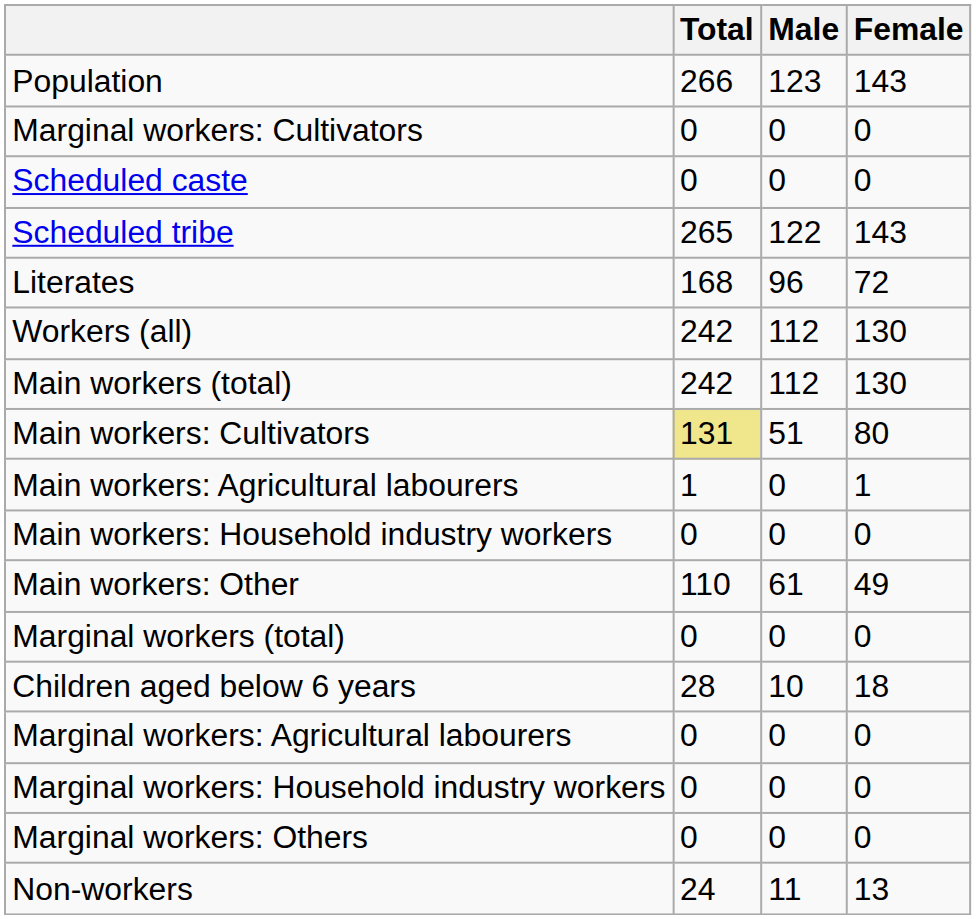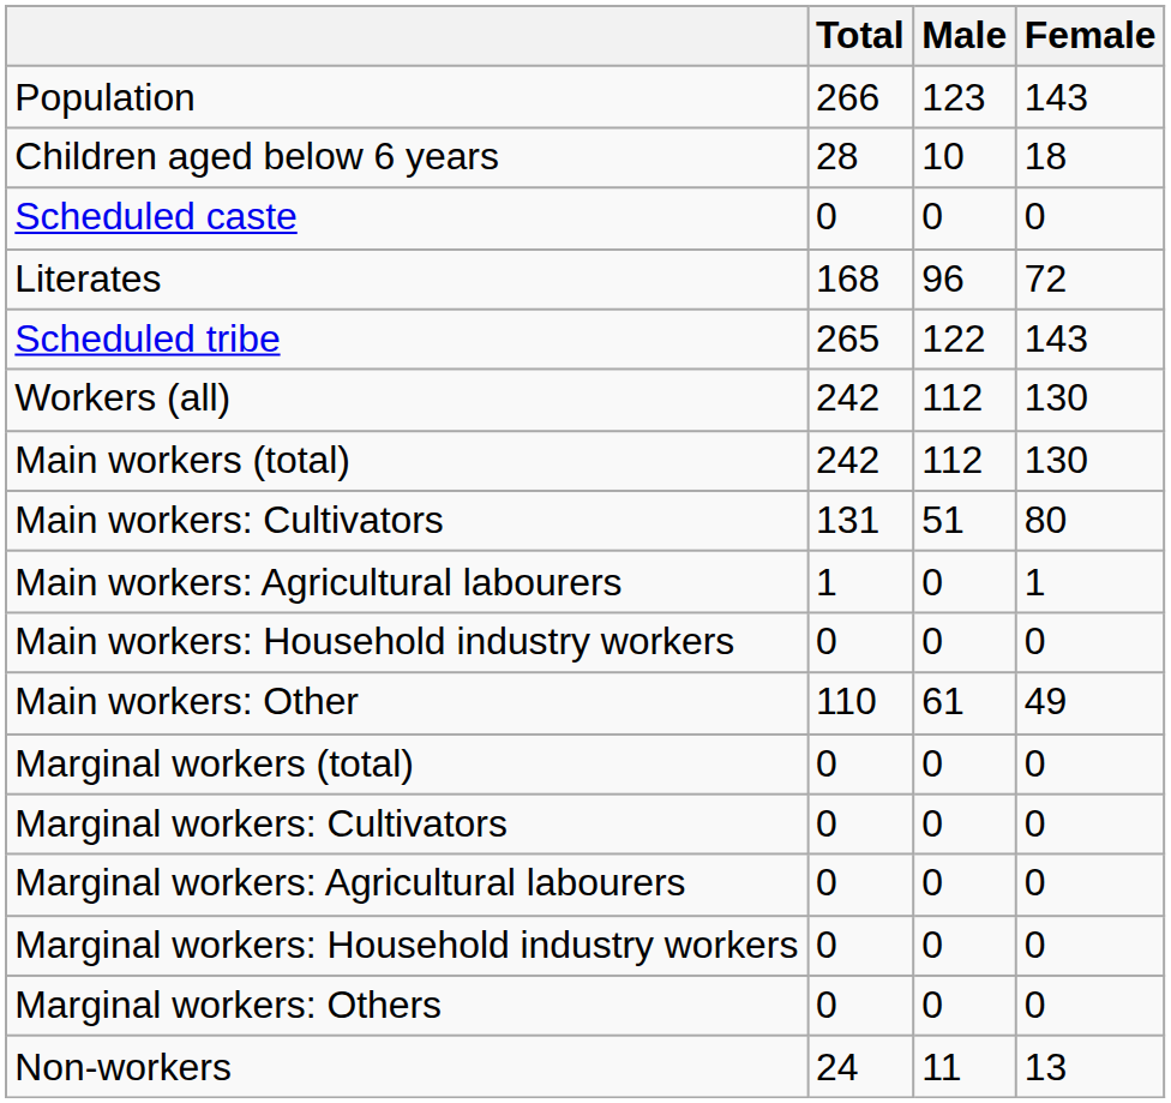rows swapped: Children aged below 6 years <-> Marginal workers: Cultivators
rows swapped: Scheduled tribe <-> Literates
Main workers: Cultivators | Total: khaki background -> no background
